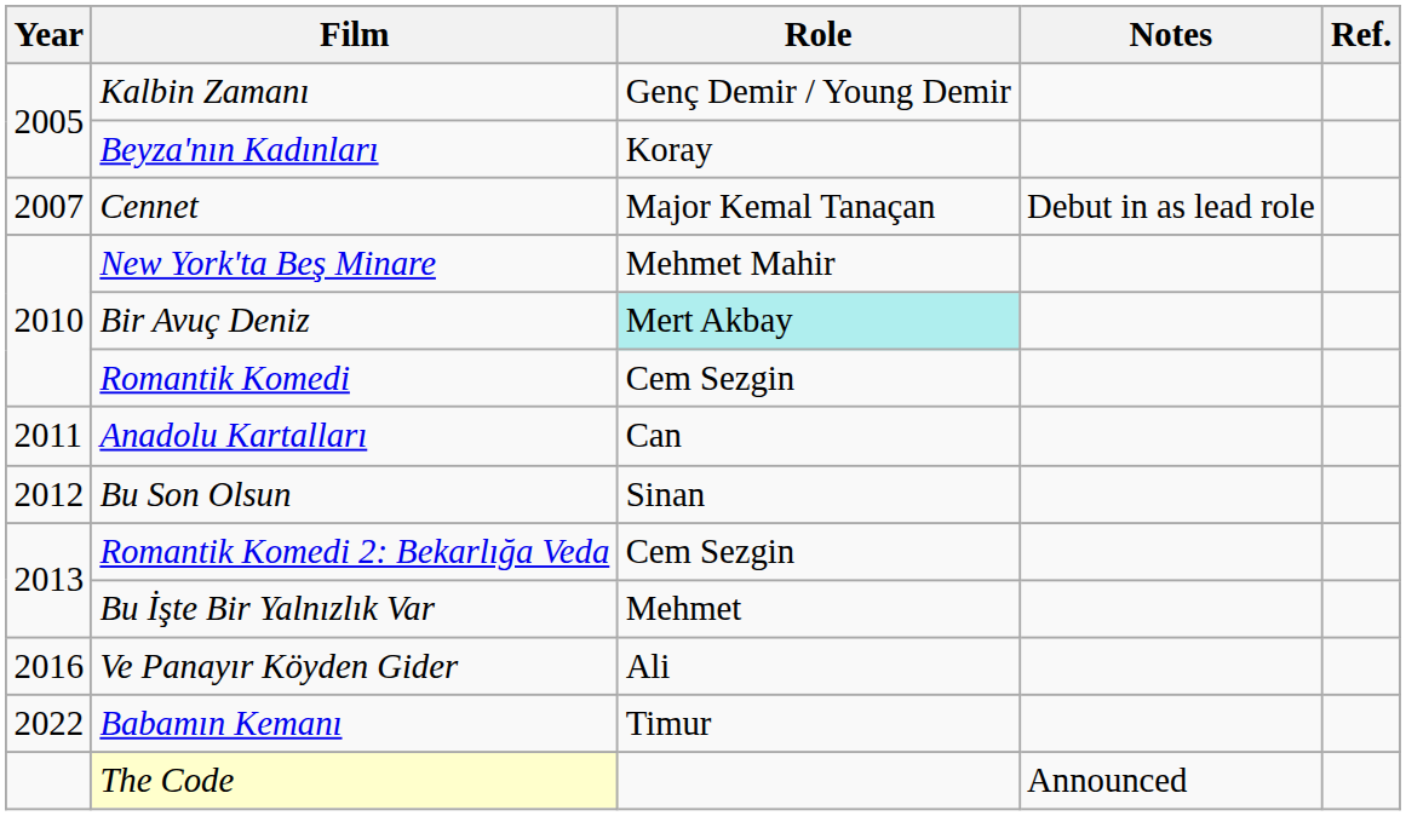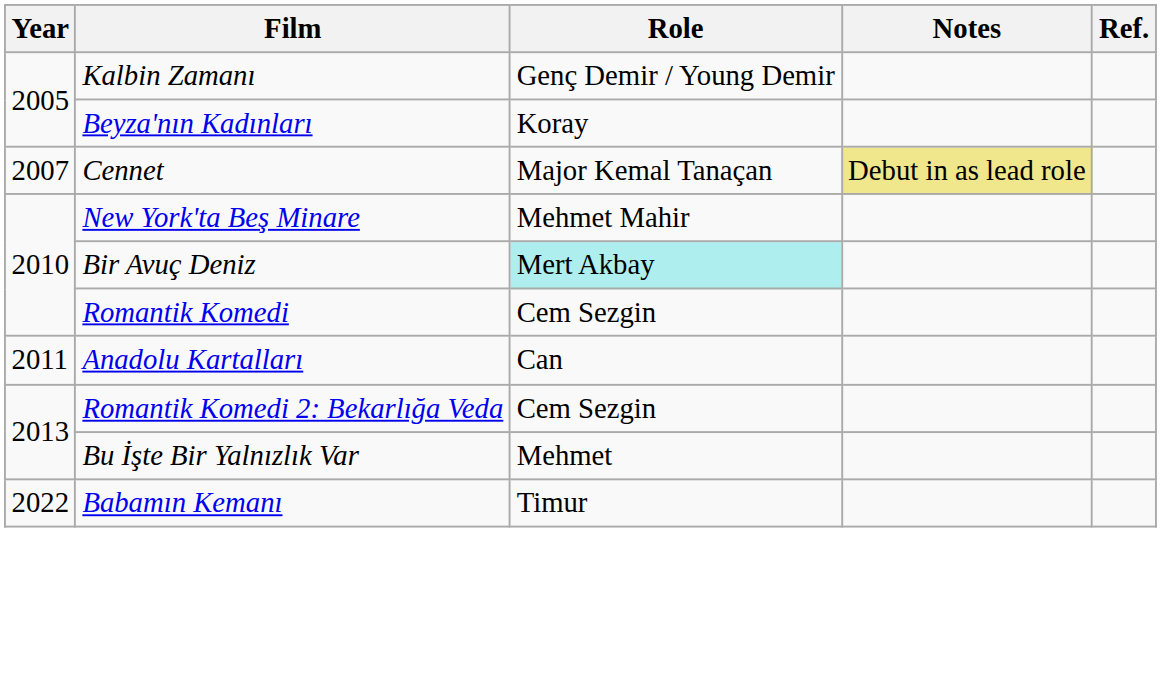Cennet | Notes: no background -> khaki background
- row: 2012 | Bu Son Olsun | Sinan
- row: 2016 | Ve Panayır Köyden Gider | Ali
- row: The Code | Announced
